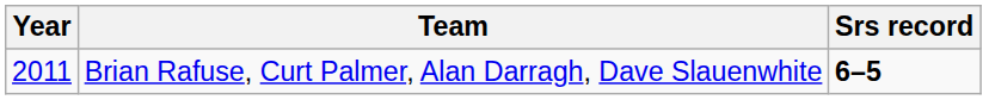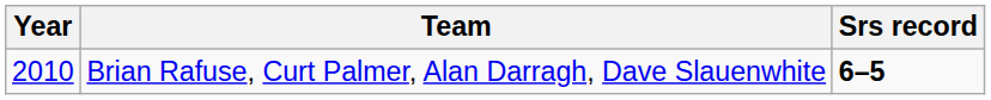Brian Rafuse, Curt Palmer, Alan Darragh, Dave Slauenwhite | Year: 2011 -> 2010
